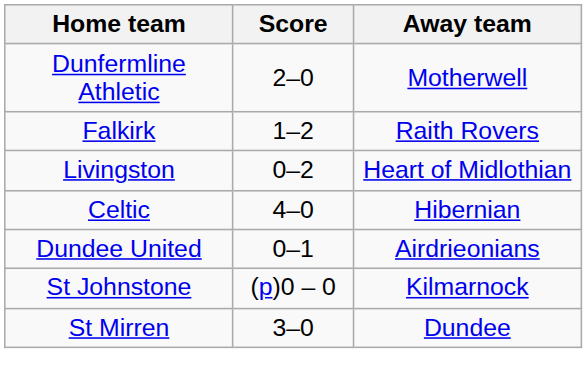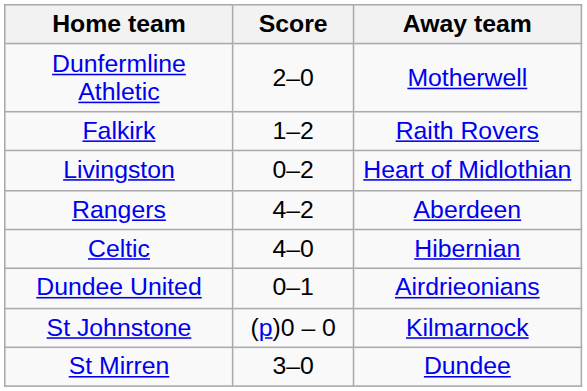+ row: Rangers | 4–2 | Aberdeen
